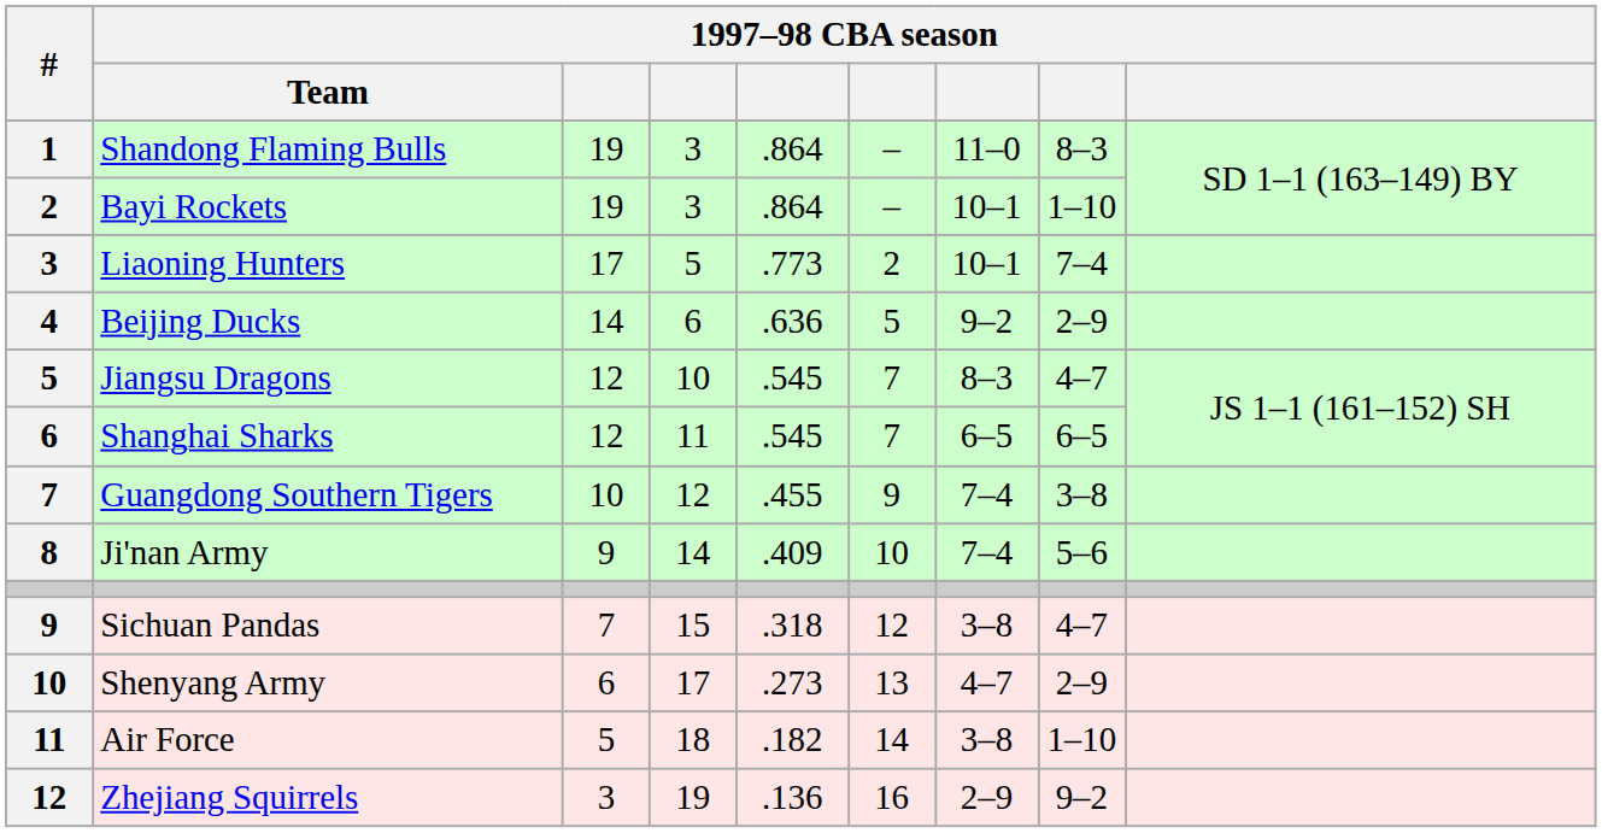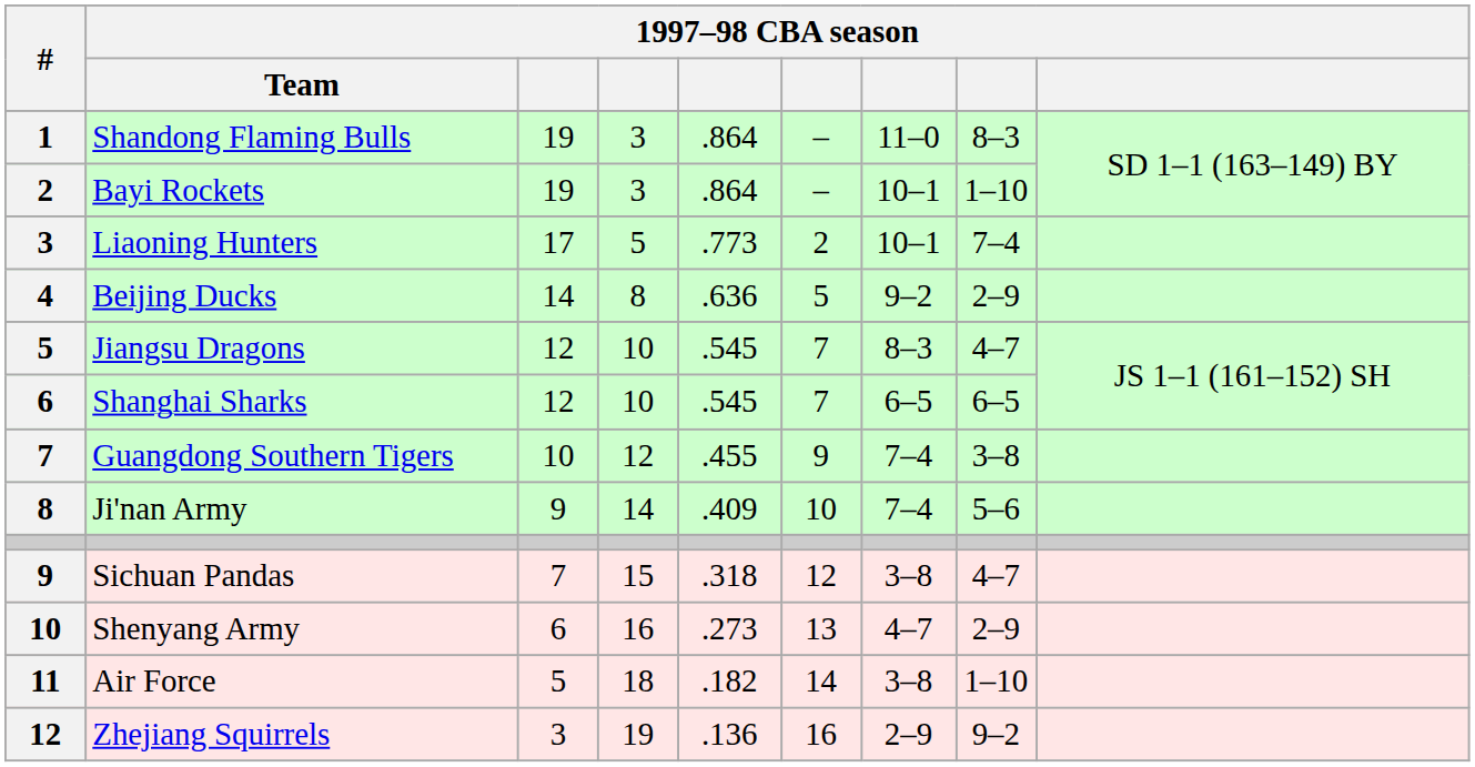Beijing Ducks | column 4: 6 -> 8
Shanghai Sharks | column 4: 11 -> 10
Shenyang Army | column 4: 17 -> 16
